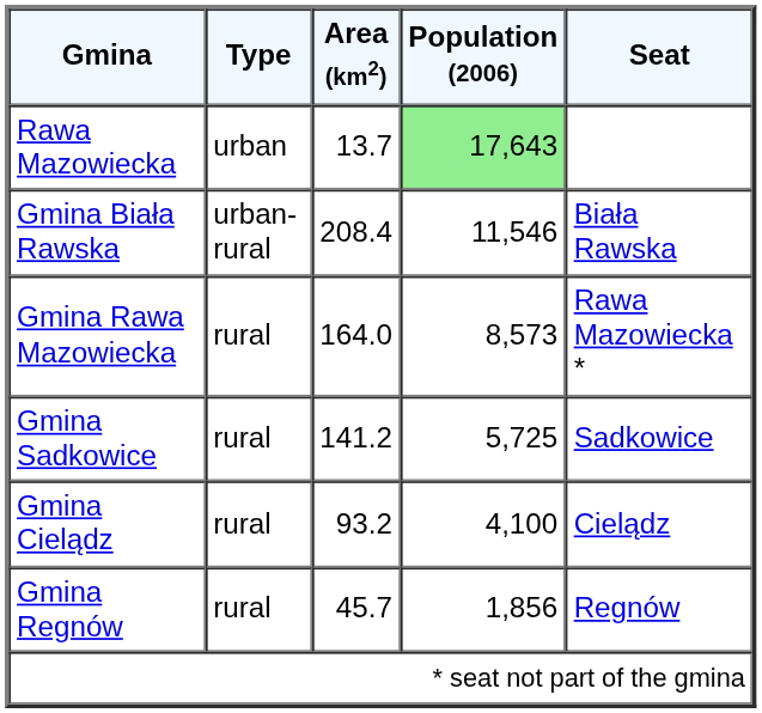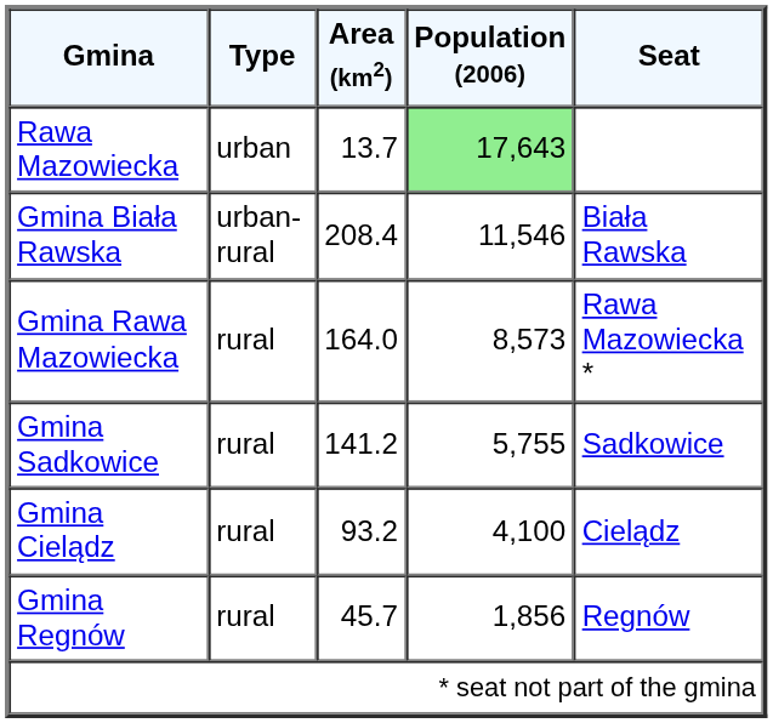Gmina Sadkowice | Population (2006): 5,725 -> 5,755
